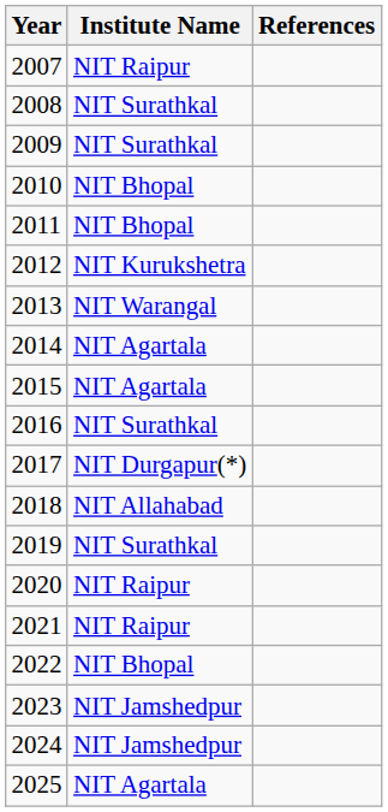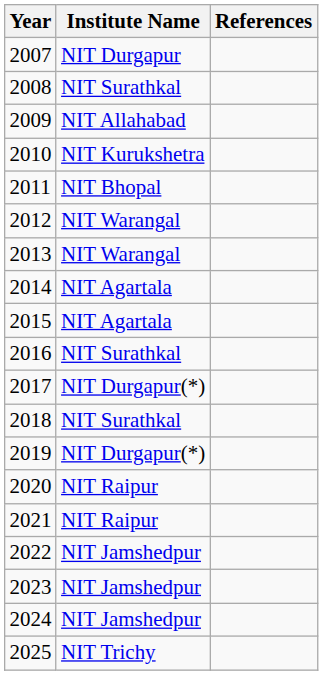2007 | Institute Name: NIT Raipur -> NIT Durgapur
2009 | Institute Name: NIT Surathkal -> NIT Allahabad
2010 | Institute Name: NIT Bhopal -> NIT Kurukshetra
2012 | Institute Name: NIT Kurukshetra -> NIT Warangal
2018 | Institute Name: NIT Allahabad -> NIT Surathkal
2019 | Institute Name: NIT Surathkal -> NIT Durgapur(*)
2022 | Institute Name: NIT Bhopal -> NIT Jamshedpur
2025 | Institute Name: NIT Agartala -> NIT Trichy
